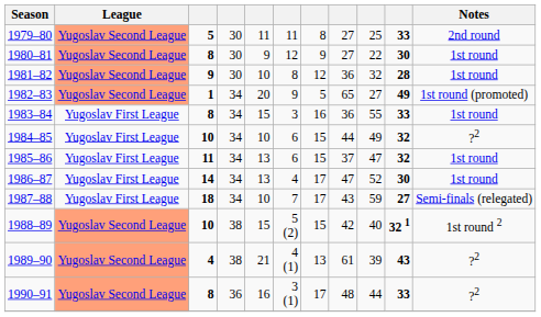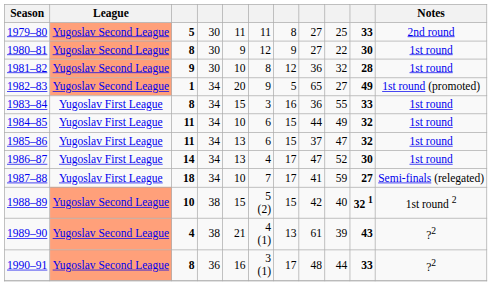1984–85 | column 3: 10 -> 11
1984–85 | Notes: ?2 -> 1st round
1987–88 | column 8: 43 -> 41
